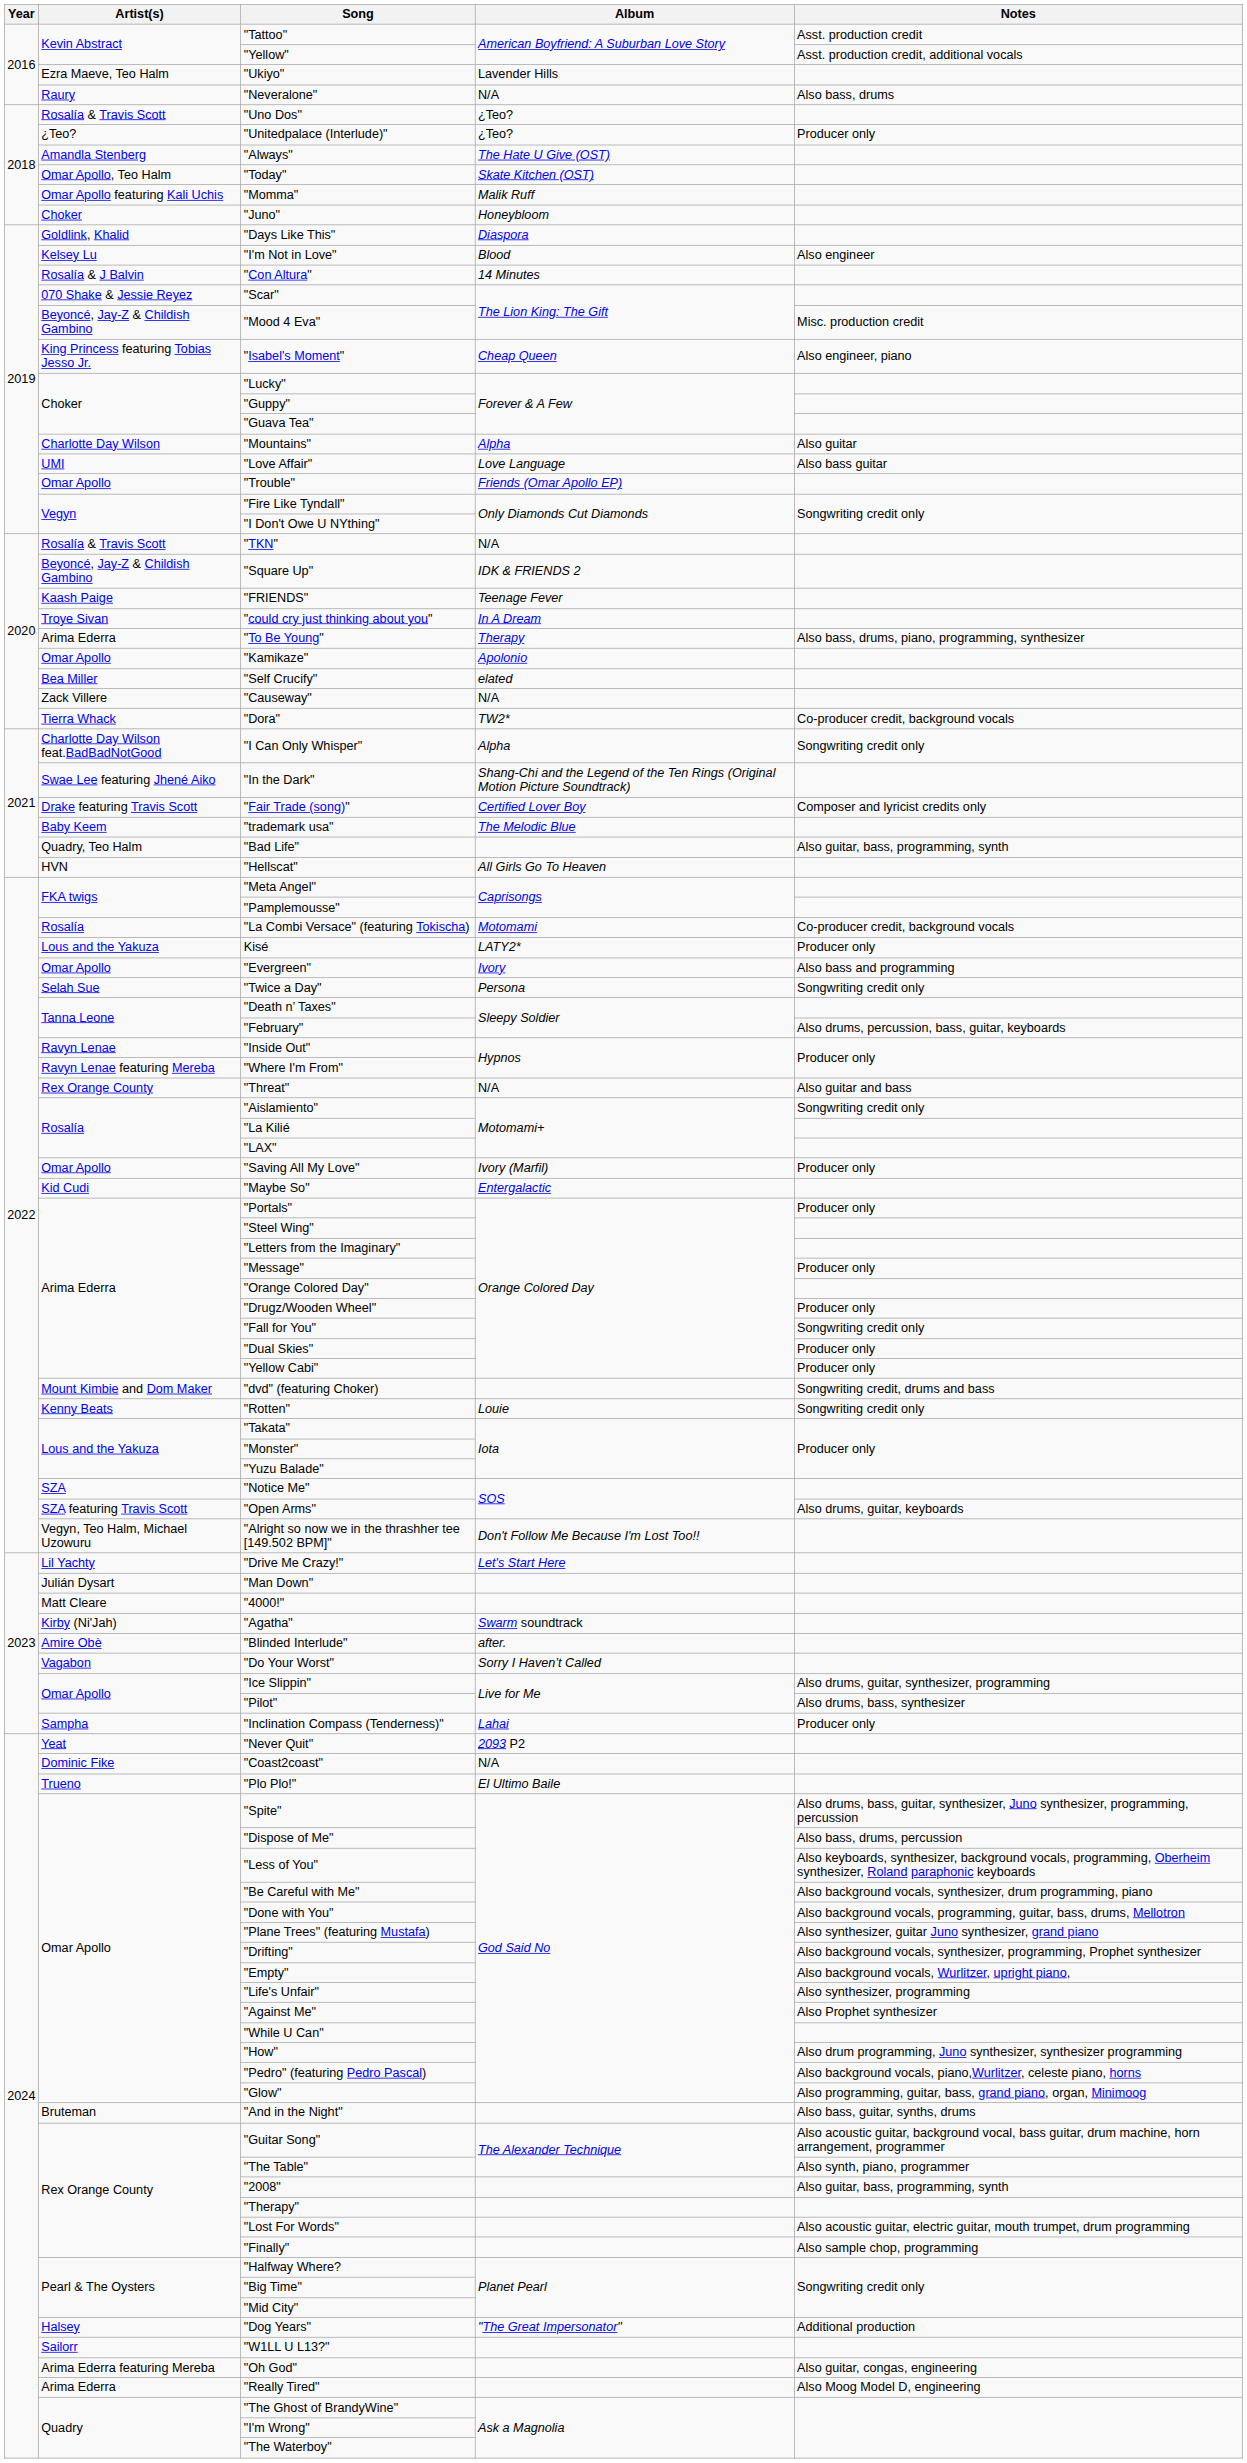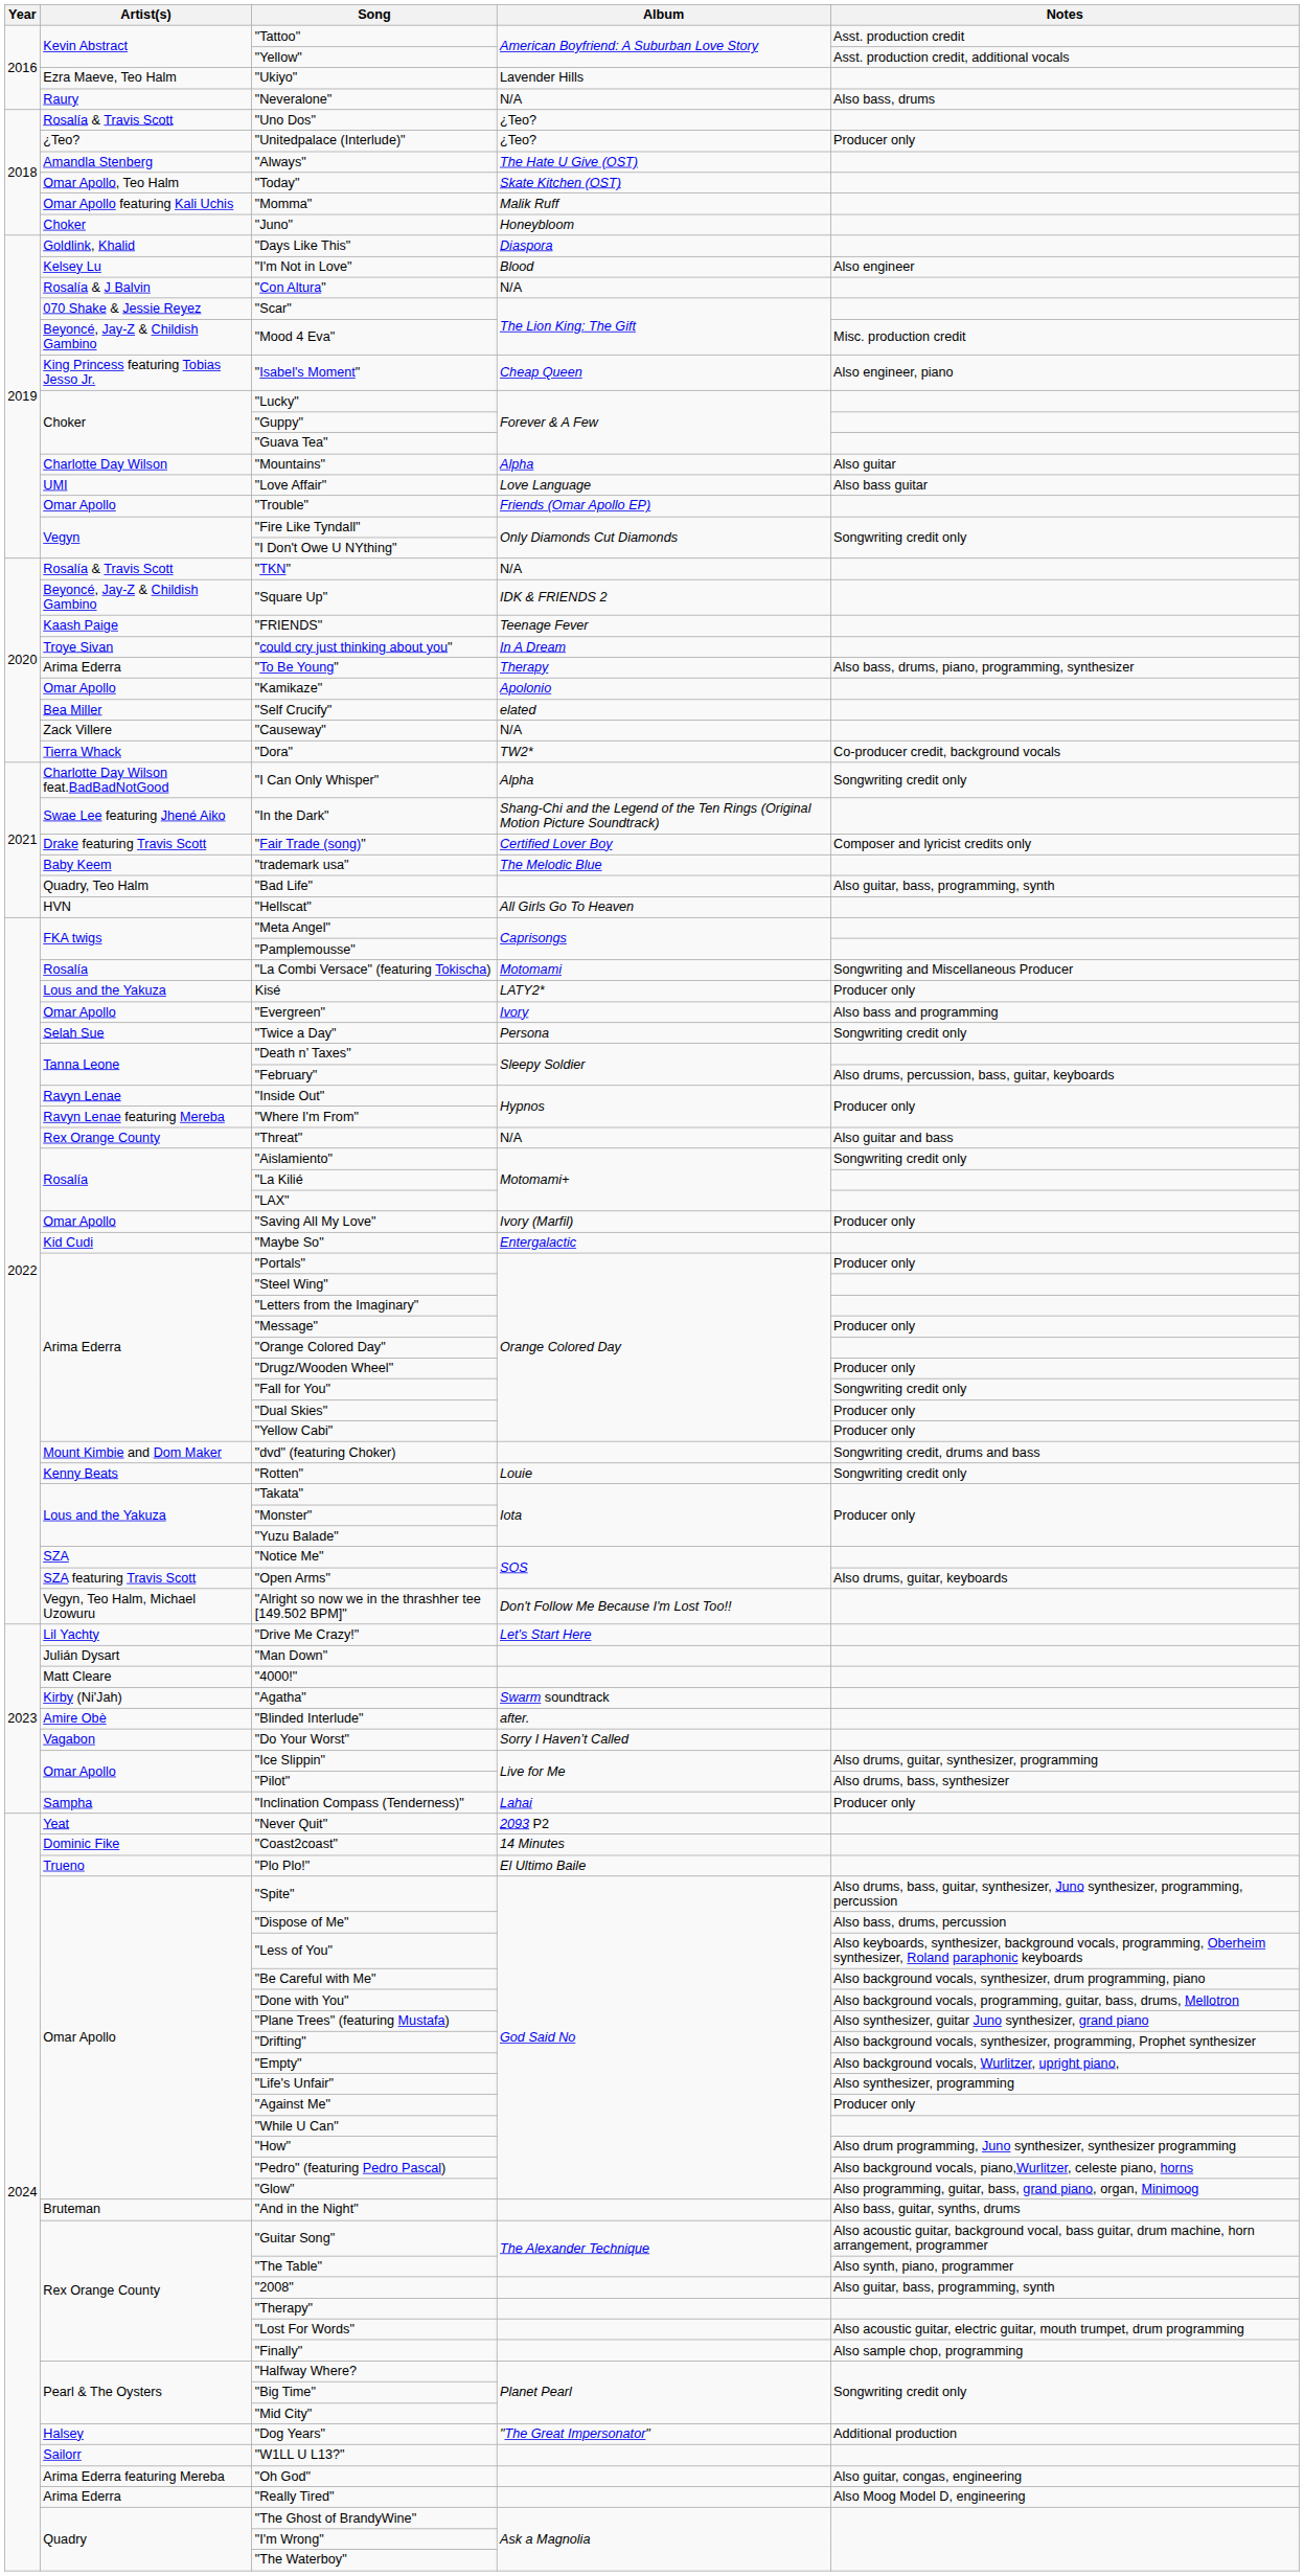"Con Altura" | Album: 14 Minutes -> N/A
"La Combi Versace" (featuring Tokischa) | Notes: Co-producer credit, background vocals -> Songwriting and Miscellaneous Producer
"Coast2coast" | Album: N/A -> 14 Minutes
"Against Me" | Notes: Also Prophet synthesizer -> Producer only
